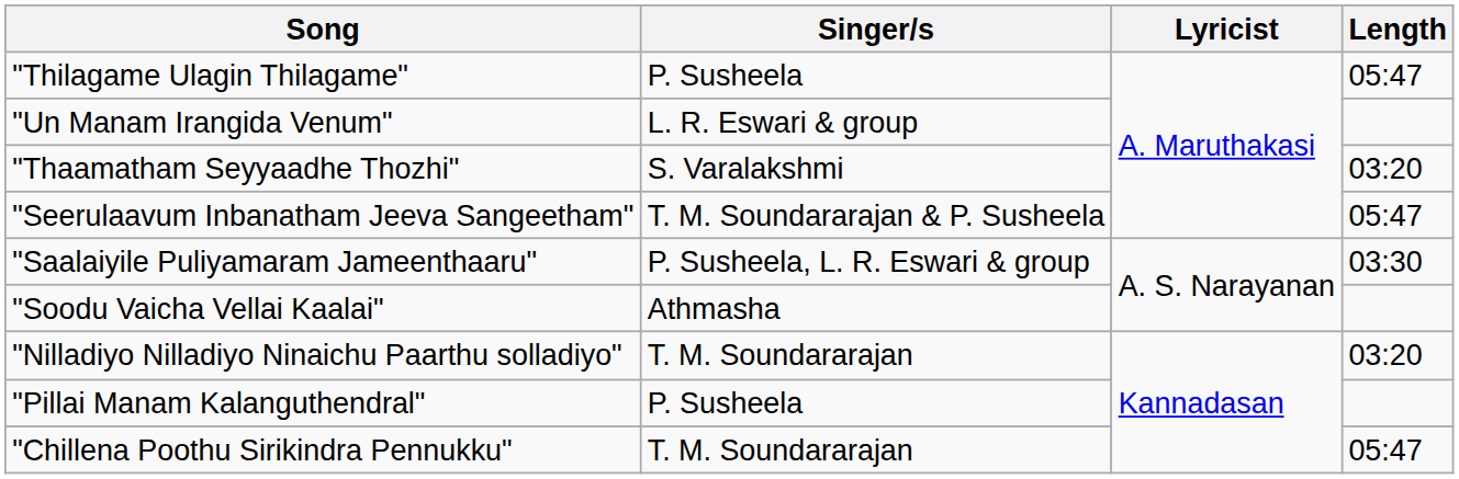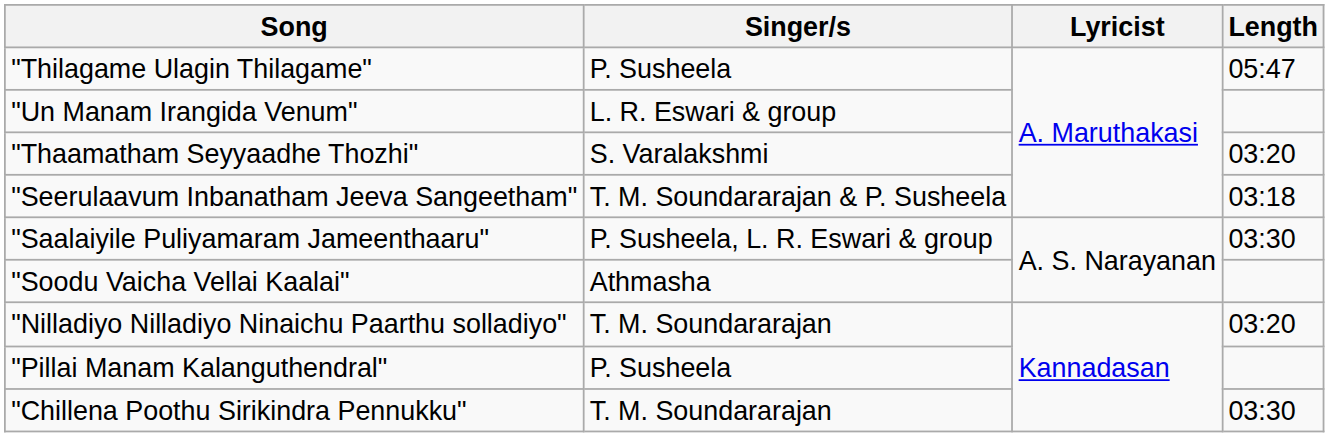"Seerulaavum Inbanatham Jeeva Sangeetham" | Length: 05:47 -> 03:18
"Chillena Poothu Sirikindra Pennukku" | Length: 05:47 -> 03:30
